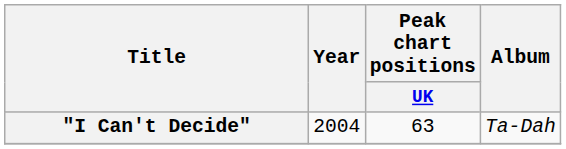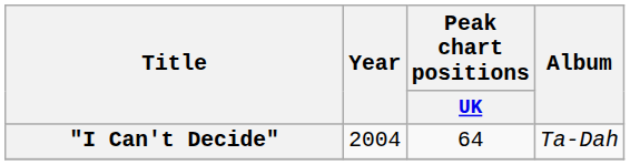"I Can't Decide" | Peak chart positions / UK: 63 -> 64
